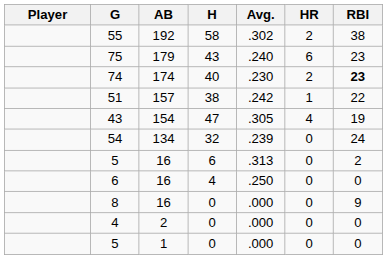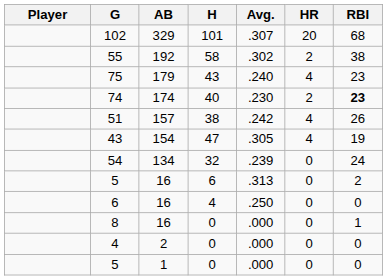+ row: 102 | 329 | 101 | .307 | 20 | 68
75 | HR: 6 -> 4
51 | HR: 1 -> 4
51 | RBI: 22 -> 26
8 | RBI: 9 -> 1
